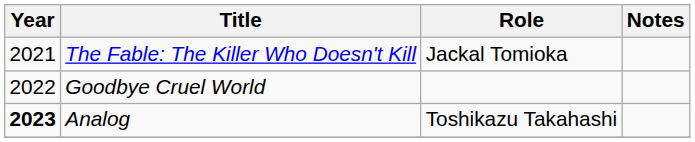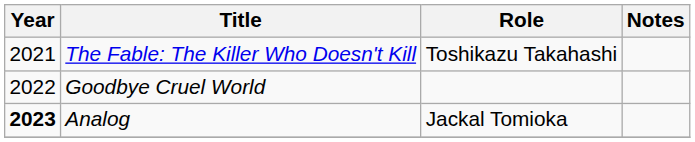The Fable: The Killer Who Doesn't Kill | Role: Jackal Tomioka -> Toshikazu Takahashi
Analog | Role: Toshikazu Takahashi -> Jackal Tomioka
